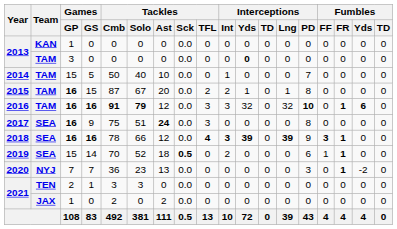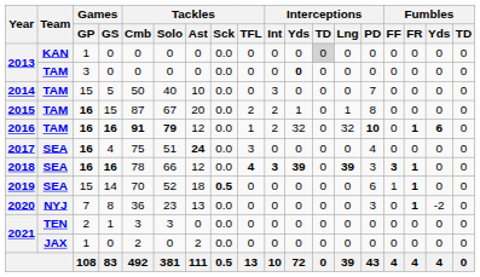2013 / KAN | Interceptions / TD: no background -> lightgrey background
2014 | Interceptions / Int: 1 -> 3
2016 | Tackles / TFL: 3 -> 1
2016 | Interceptions / Int: 3 -> 2
2017 | Games / GS: 9 -> 4
2017 | Interceptions / PD: 8 -> 4
2018 | Interceptions / PD: 9 -> 3
2019 | Interceptions / Int: 2 -> 0
2020 | Games / GS: 7 -> 8
